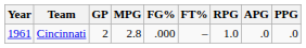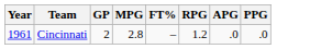- column: FG% | .000
Cincinnati | RPG: 1.0 -> 1.2
